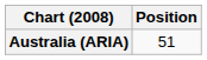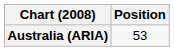Australia (ARIA) | Position: 51 -> 53
